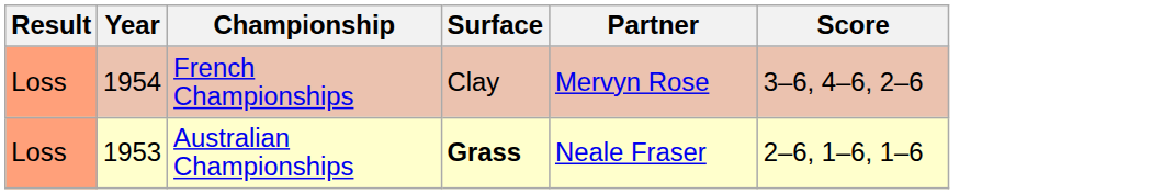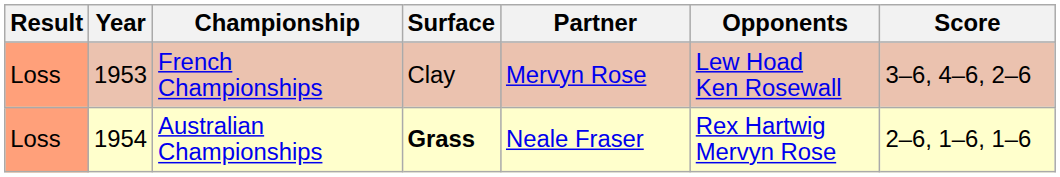+ column: Opponents | Lew Hoad Ken Rosewall | Rex Hartwig Mervyn Rose
French Championships | Year: 1954 -> 1953
Australian Championships | Year: 1953 -> 1954
